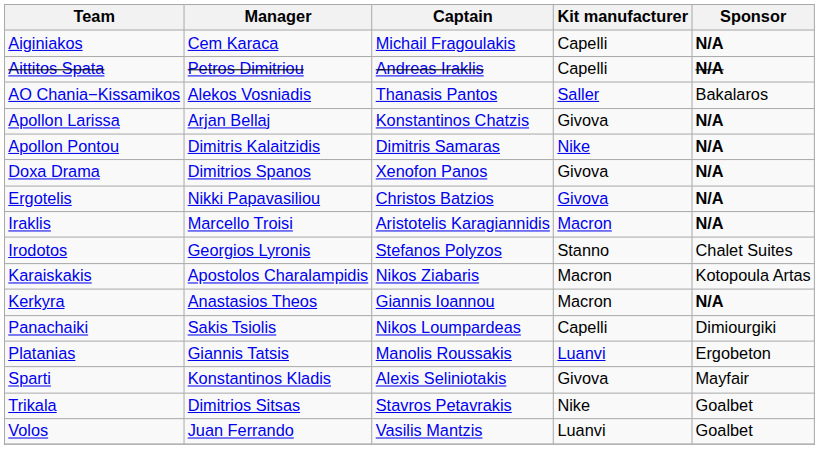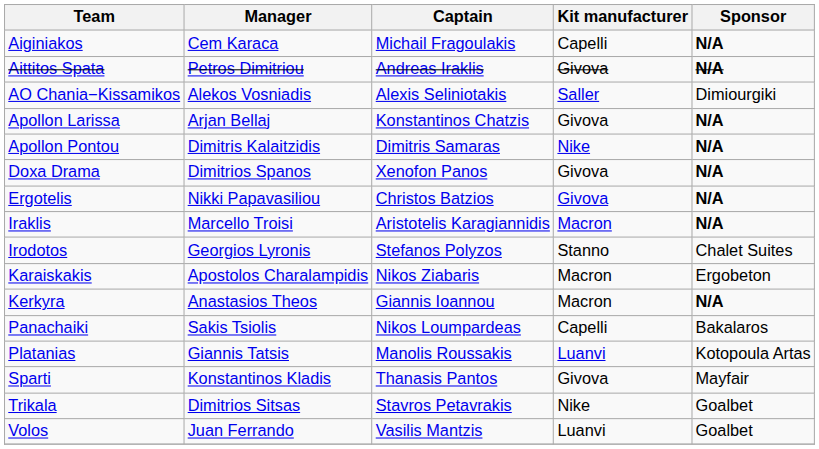Aittitos Spata | Kit manufacturer: Capelli -> Givova
AO Chania−Kissamikos | Captain: Thanasis Pantos -> Alexis Seliniotakis
AO Chania−Kissamikos | Sponsor: Bakalaros -> Dimiourgiki
Karaiskakis | Sponsor: Kotopoula Artas -> Ergobeton
Panachaiki | Sponsor: Dimiourgiki -> Bakalaros
Platanias | Sponsor: Ergobeton -> Kotopoula Artas
Sparti | Captain: Alexis Seliniotakis -> Thanasis Pantos
